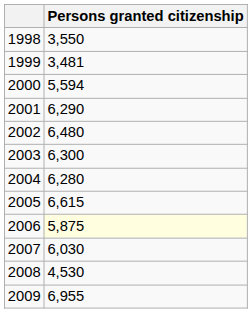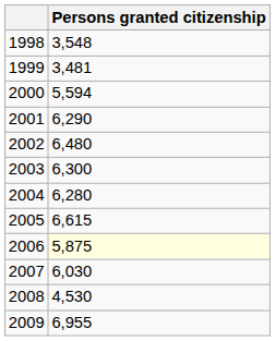1998 | Persons granted citizenship: 3,550 -> 3,548
